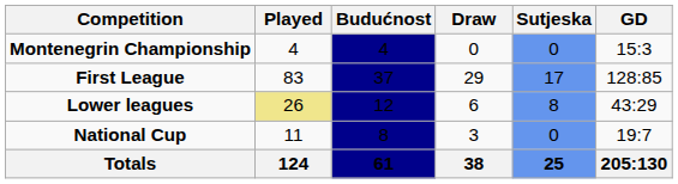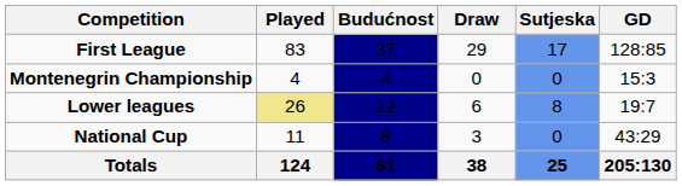rows swapped: First League <-> Montenegrin Championship
Lower leagues | GD: 43:29 -> 19:7
National Cup | GD: 19:7 -> 43:29
